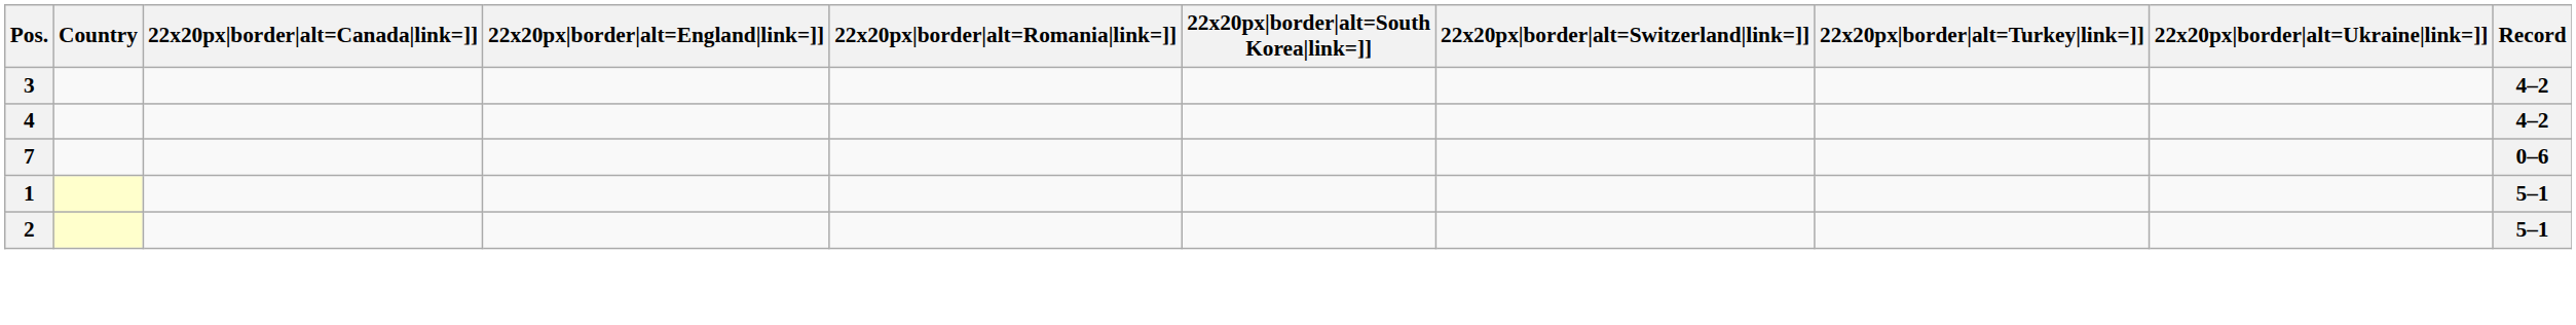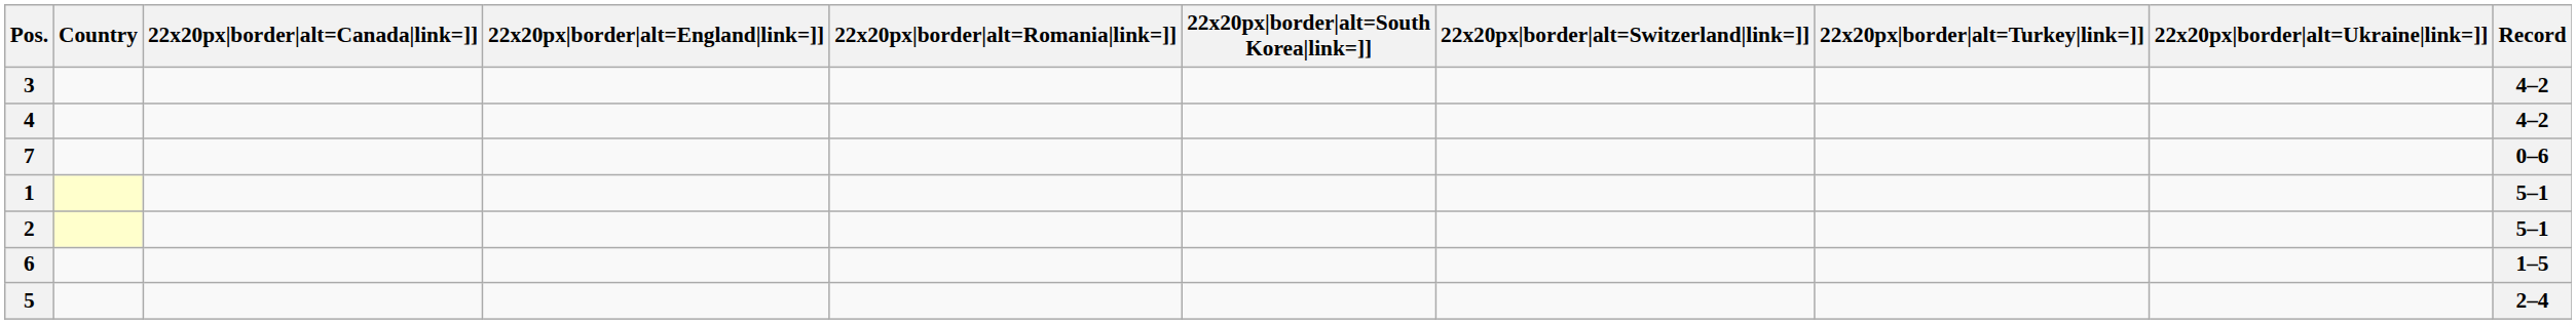+ row: 6 | 1–5
+ row: 5 | 2–4
